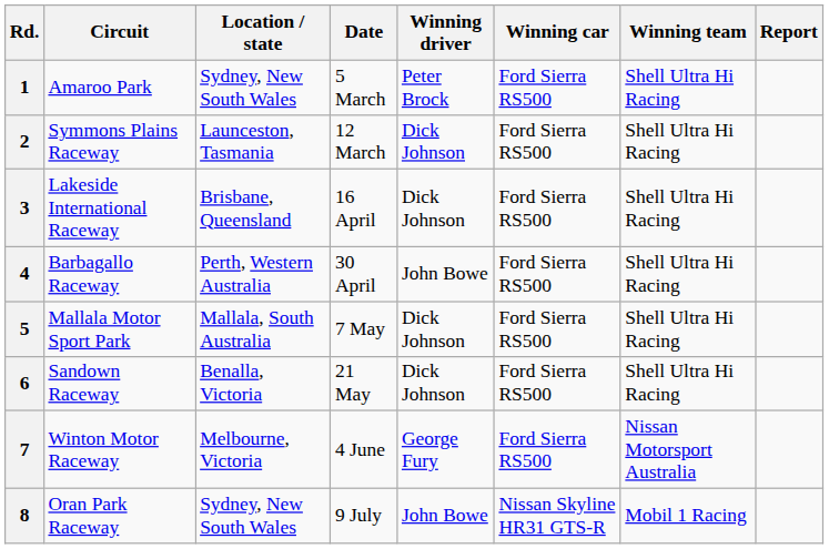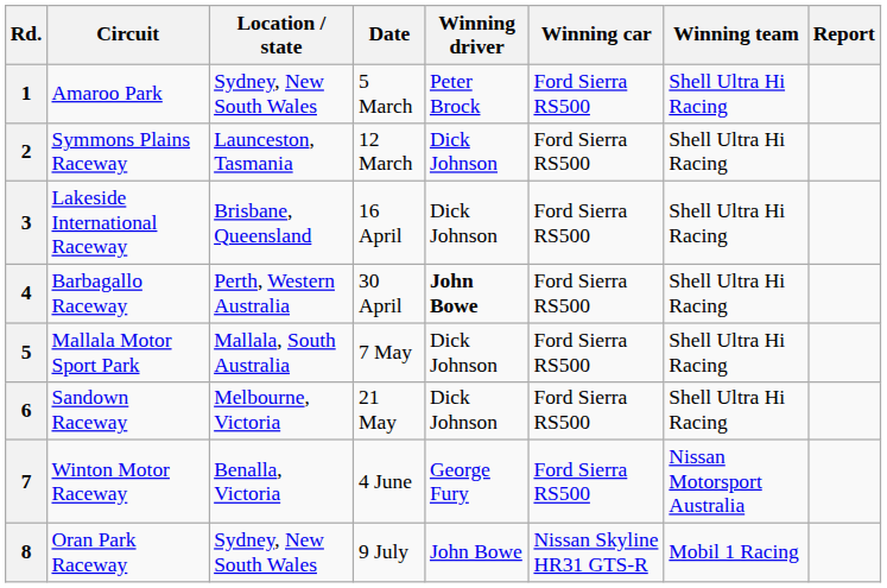4 | Winning driver: normal -> bold
6 | Location / state: Benalla, Victoria -> Melbourne, Victoria
7 | Location / state: Melbourne, Victoria -> Benalla, Victoria
